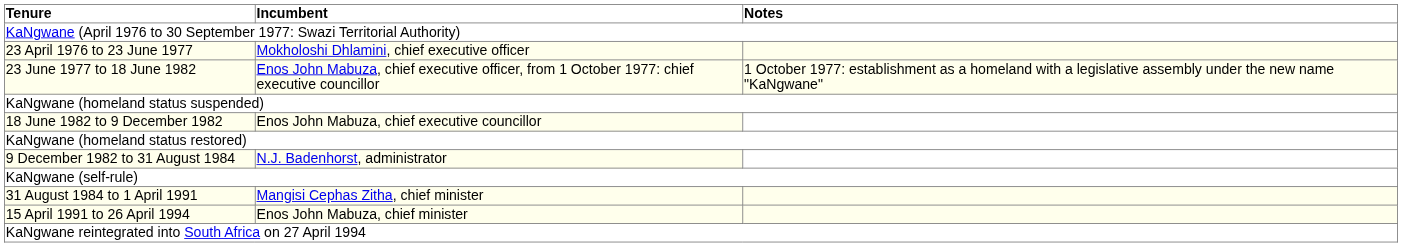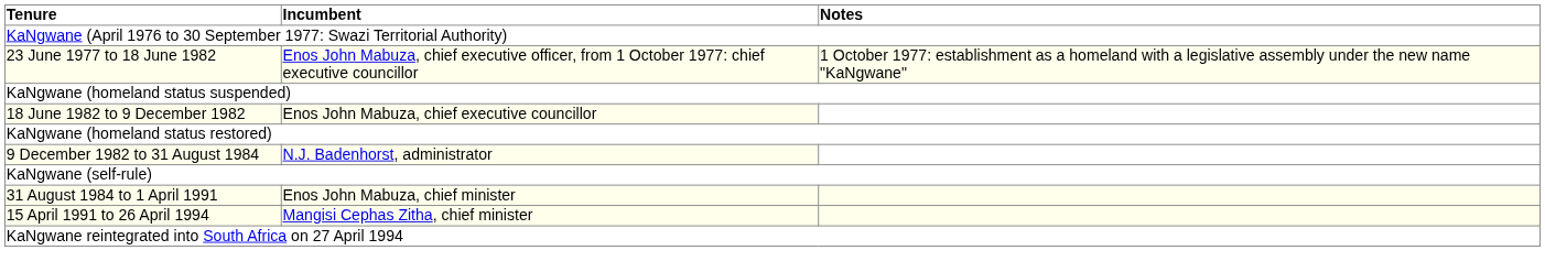- row: 23 April 1976 to 23 June 1977 | Mokholoshi Dhlamini, chief executive officer
31 August 1984 to 1 April 1991 | Incumbent: Mangisi Cephas Zitha, chief minister -> Enos John Mabuza, chief minister
15 April 1991 to 26 April 1994 | Incumbent: Enos John Mabuza, chief minister -> Mangisi Cephas Zitha, chief minister
